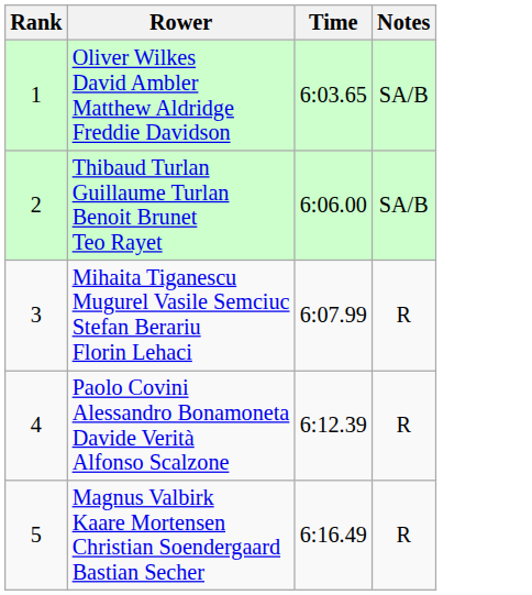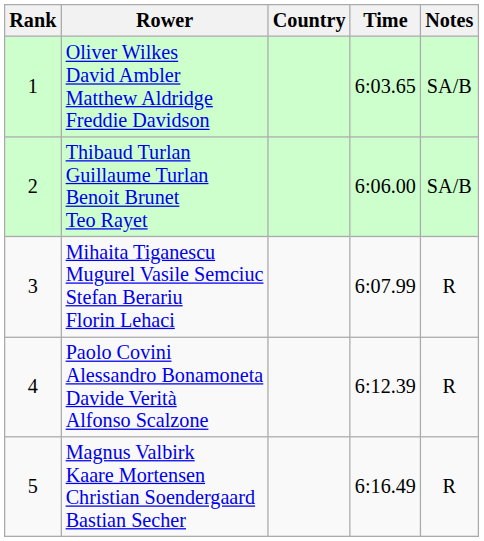+ column: Country
